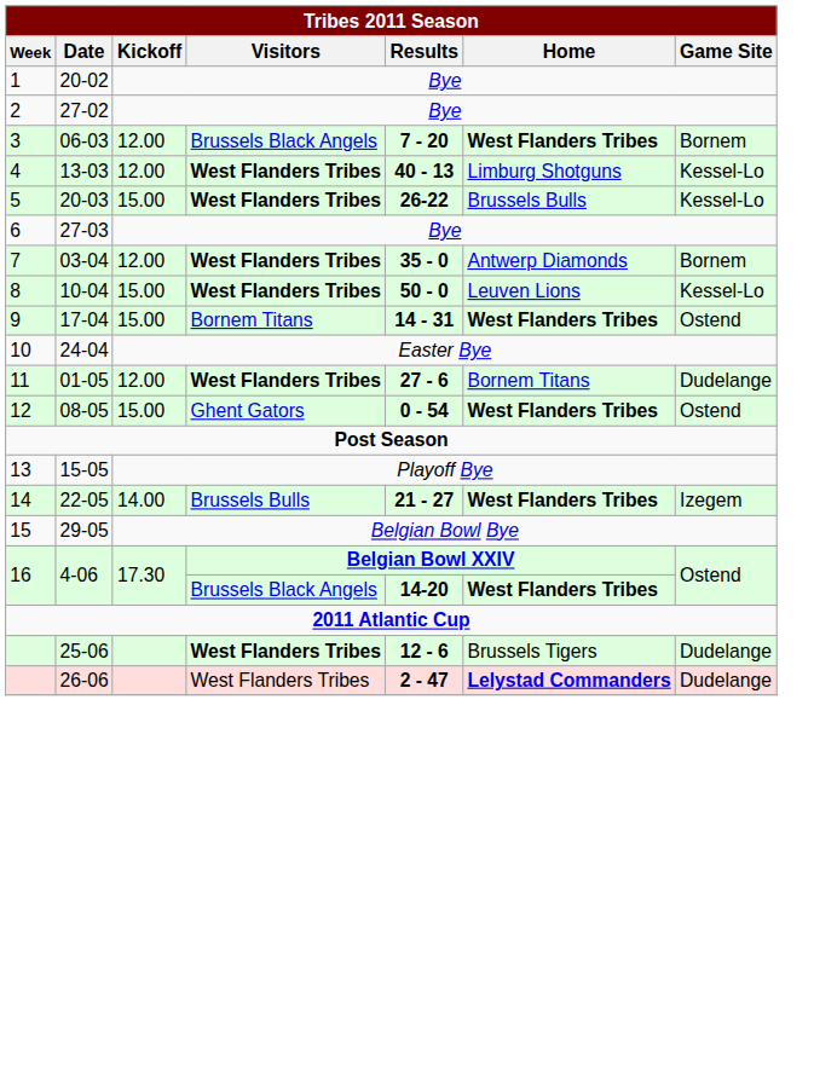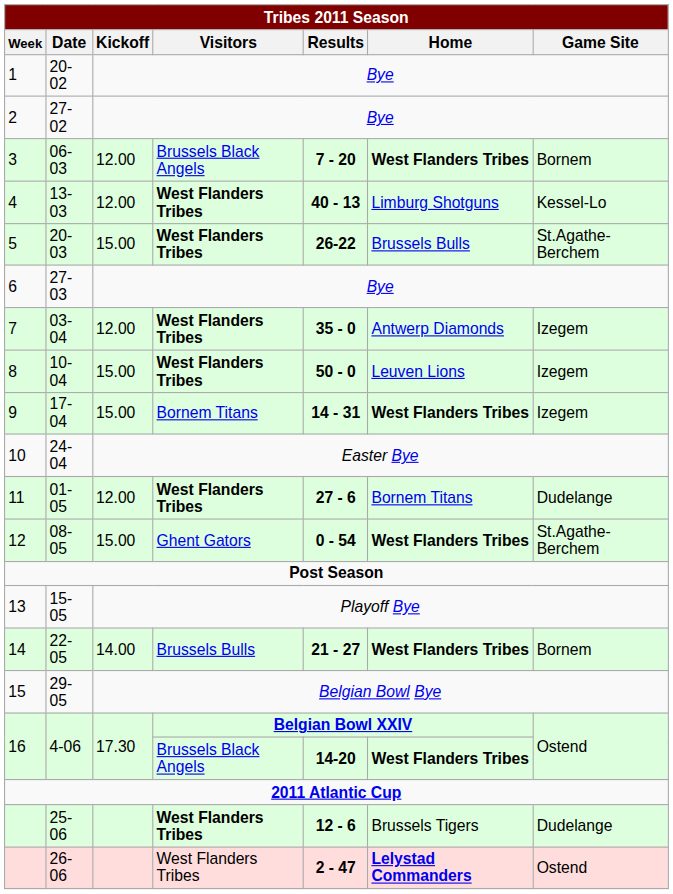20-03 | Tribes 2011 Season / Game Site: Kessel-Lo -> St.Agathe-Berchem
03-04 | Tribes 2011 Season / Game Site: Bornem -> Izegem
10-04 | Tribes 2011 Season / Game Site: Kessel-Lo -> Izegem
17-04 | Tribes 2011 Season / Game Site: Ostend -> Izegem
08-05 | Tribes 2011 Season / Game Site: Ostend -> St.Agathe-Berchem
22-05 | Tribes 2011 Season / Game Site: Izegem -> Bornem
26-06 | Tribes 2011 Season / Game Site: Dudelange -> Ostend
